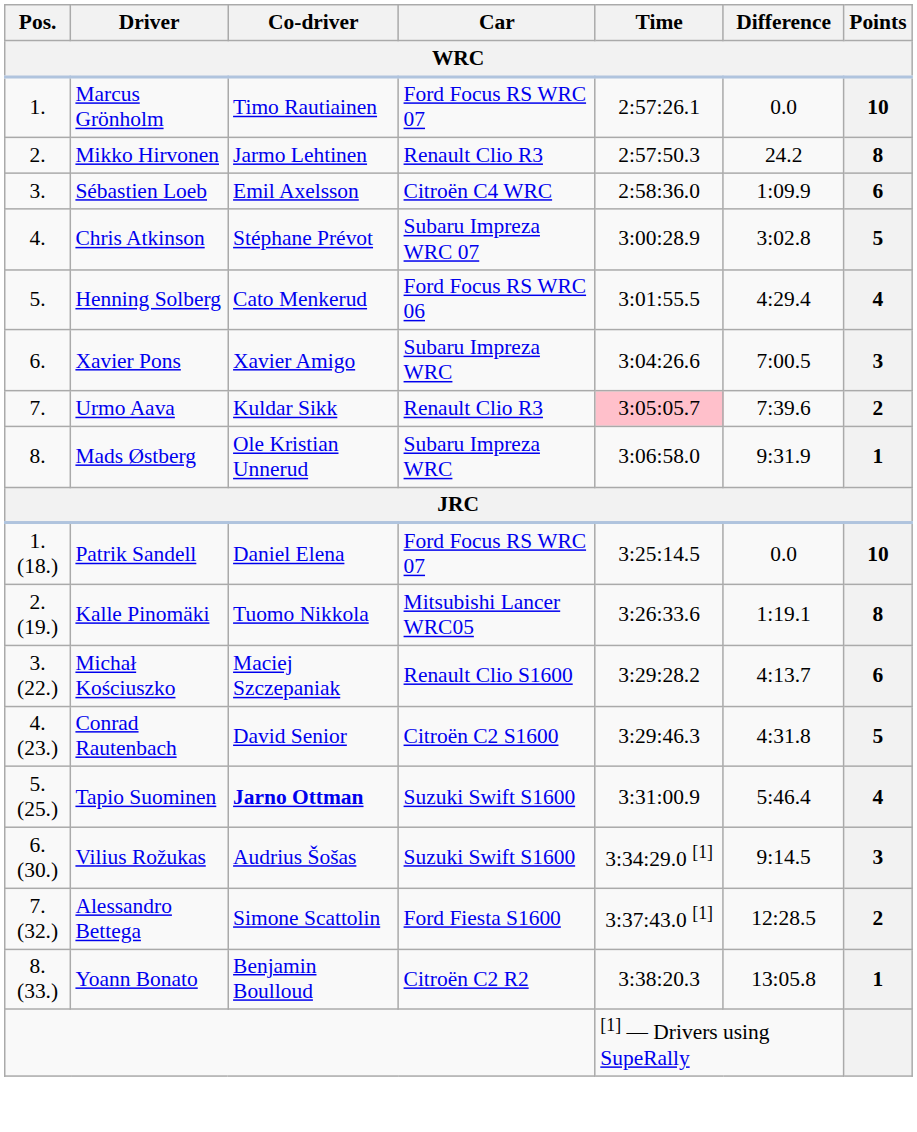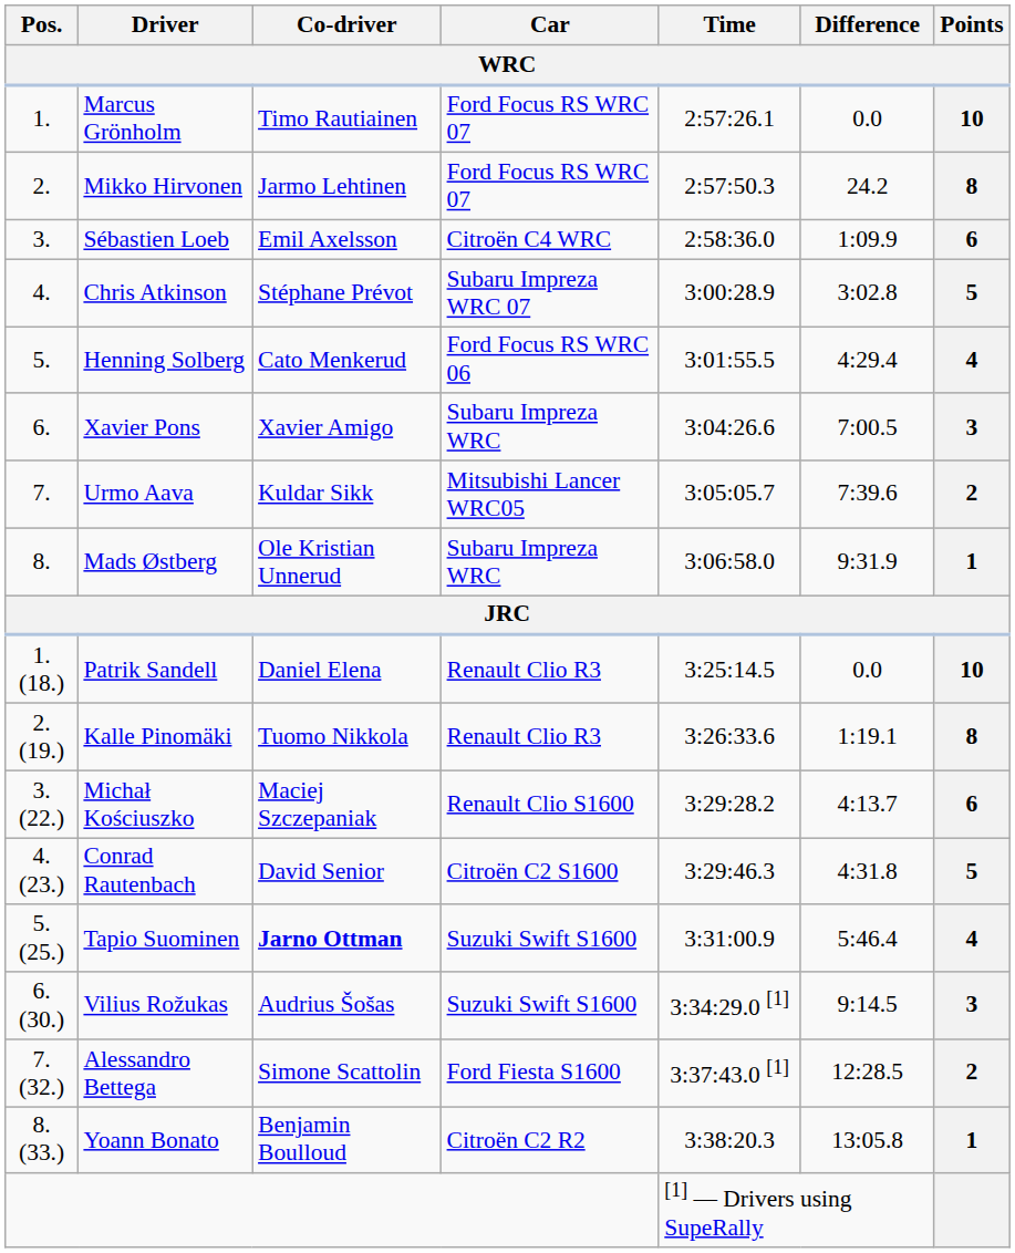Mikko Hirvonen | Car: Renault Clio R3 -> Ford Focus RS WRC 07
Urmo Aava | Car: Renault Clio R3 -> Mitsubishi Lancer WRC05
Urmo Aava | Time: pink background -> no background
Patrik Sandell | Car: Ford Focus RS WRC 07 -> Renault Clio R3
Kalle Pinomäki | Car: Mitsubishi Lancer WRC05 -> Renault Clio R3
